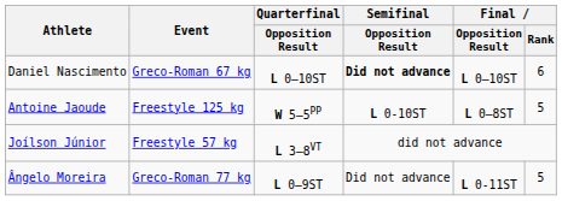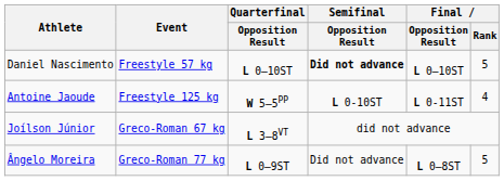Daniel Nascimento | Event: Greco-Roman 67 kg -> Freestyle 57 kg
Daniel Nascimento | Final / Rank: 6 -> 5
Antoine Jaoude | Final / Opposition Result: L 0–8ST -> L 0-11ST
Antoine Jaoude | Final / Rank: 5 -> 4
Joílson Júnior | Event: Freestyle 57 kg -> Greco-Roman 67 kg
Ângelo Moreira | Final / Opposition Result: L 0-11ST -> L 0–8ST
